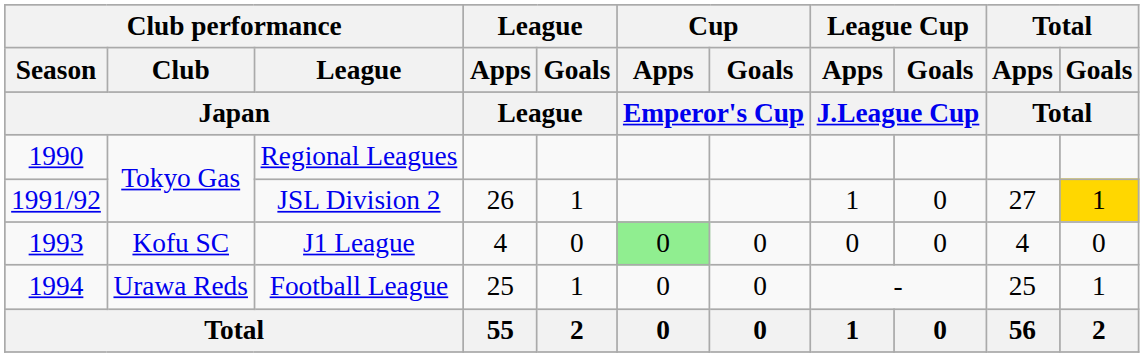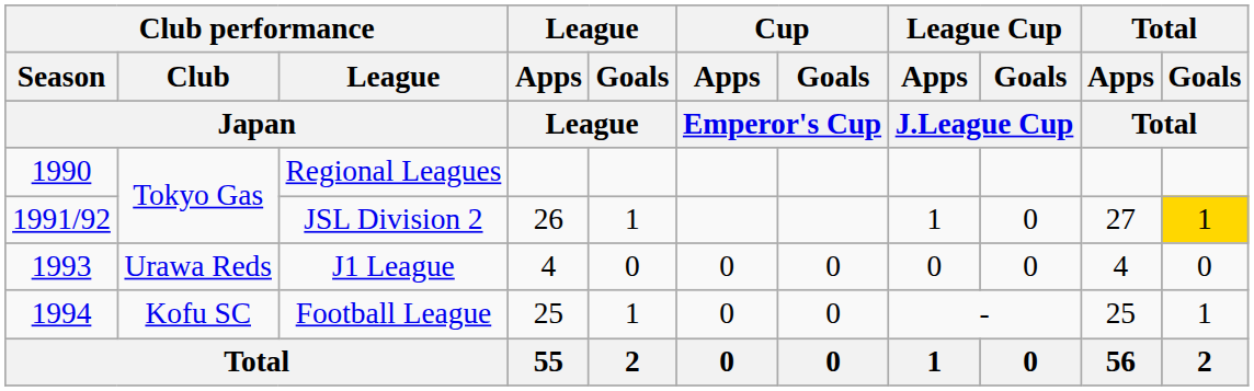J1 League | Club performance / Club / Japan: Kofu SC -> Urawa Reds
J1 League | Cup / Apps / Emperor's Cup: lightgreen background -> no background
Football League | Club performance / Club / Japan: Urawa Reds -> Kofu SC
